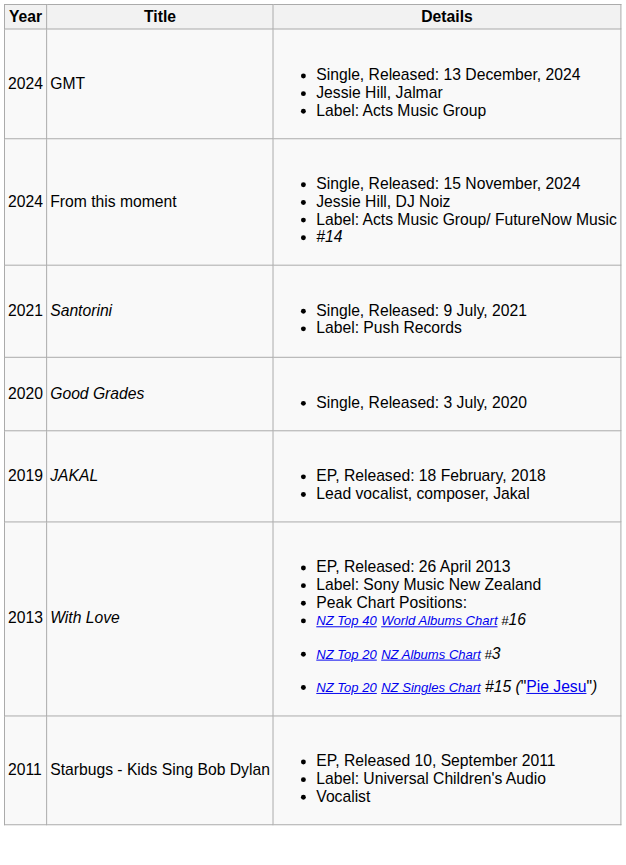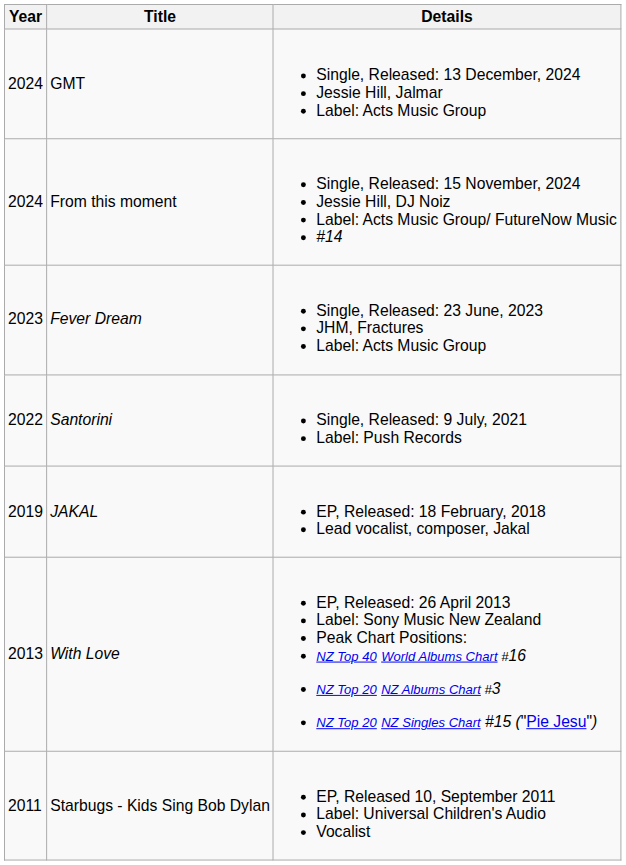+ row: 2023 | Fever Dream | Single, Released: 23 June, 2023 JHM, Fractures Label: Acts Music Group
Santorini | Year: 2021 -> 2022
- row: 2020 | Good Grades | Single, Released: 3 July, 2020
